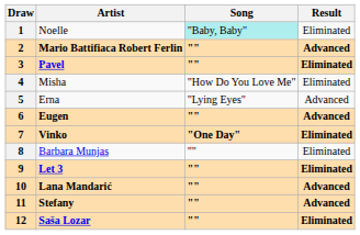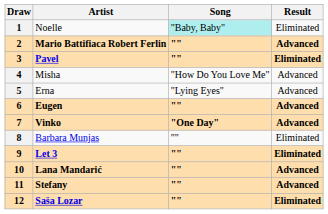4 | Result: Eliminated -> Advanced
7 | Result: Eliminated -> Advanced
